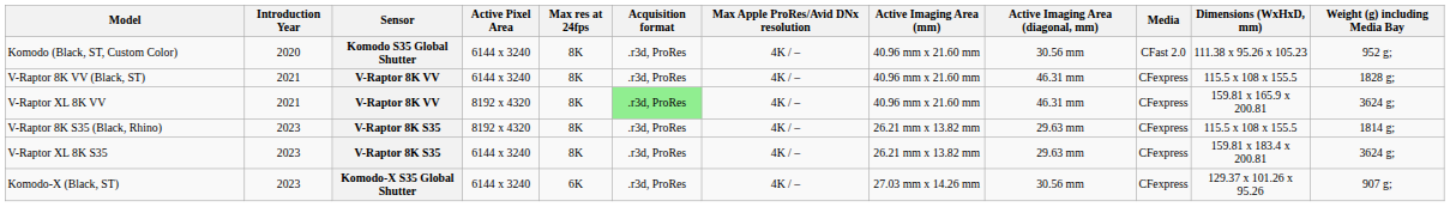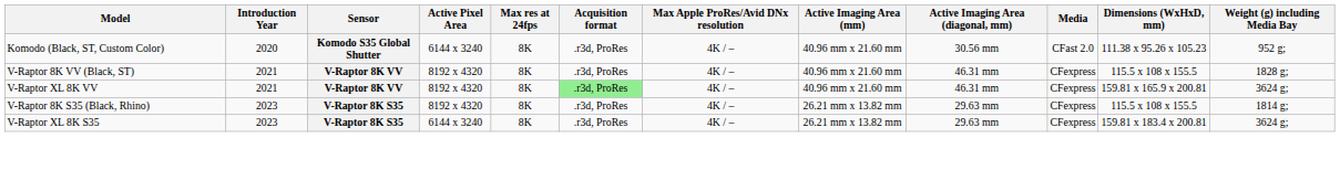V-Raptor 8K VV (Black, ST) | Active Pixel Area: 6144 x 3240 -> 8192 x 4320
- row: Komodo-X (Black, ST) | 2023 | Komodo-X S35 Global Shutter | 6144 x 3240 | 6K | .r3d, ProRes | 4K / – | 27.03 mm x 14.26 mm | 30.56 mm | CFexpress | 129.37 x 101.26 x 95.26 | 907 g;
